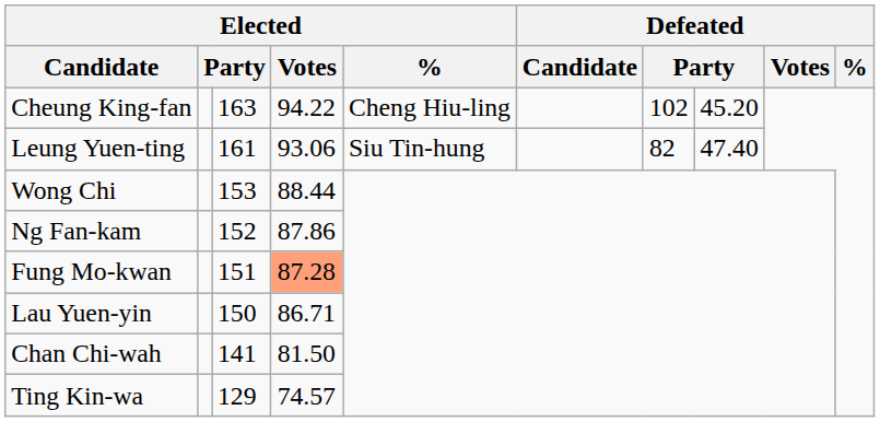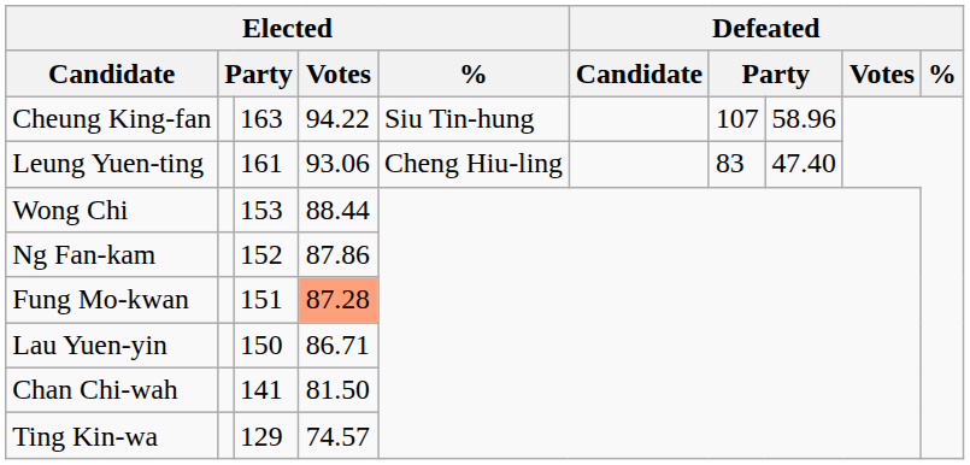Cheung King-fan | Elected / %: Cheng Hiu-ling -> Siu Tin-hung
Cheung King-fan | column 7: 102 -> 107
Cheung King-fan | column 8: 45.20 -> 58.96
Leung Yuen-ting | Elected / %: Siu Tin-hung -> Cheng Hiu-ling
Leung Yuen-ting | column 7: 82 -> 83
